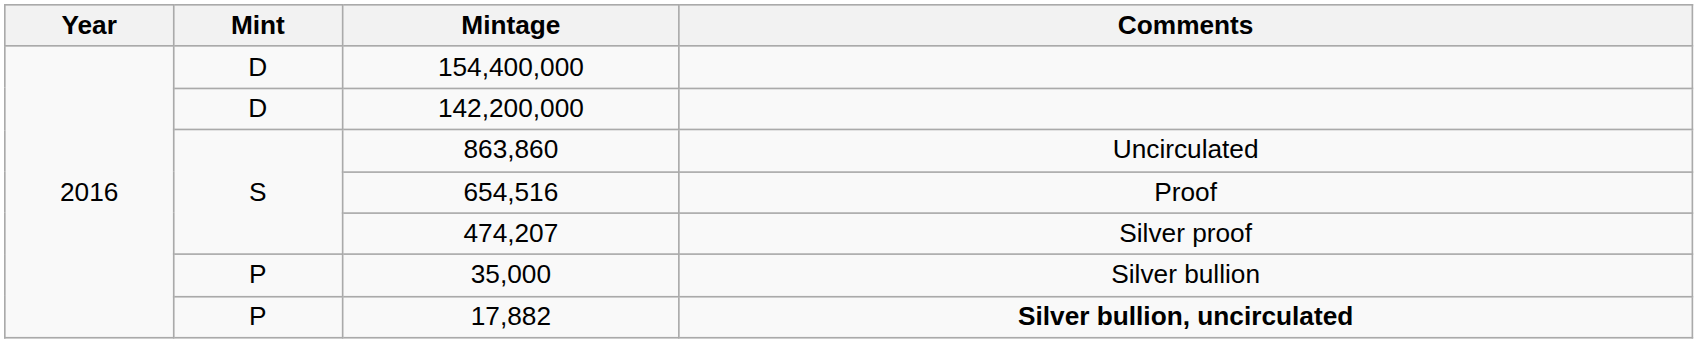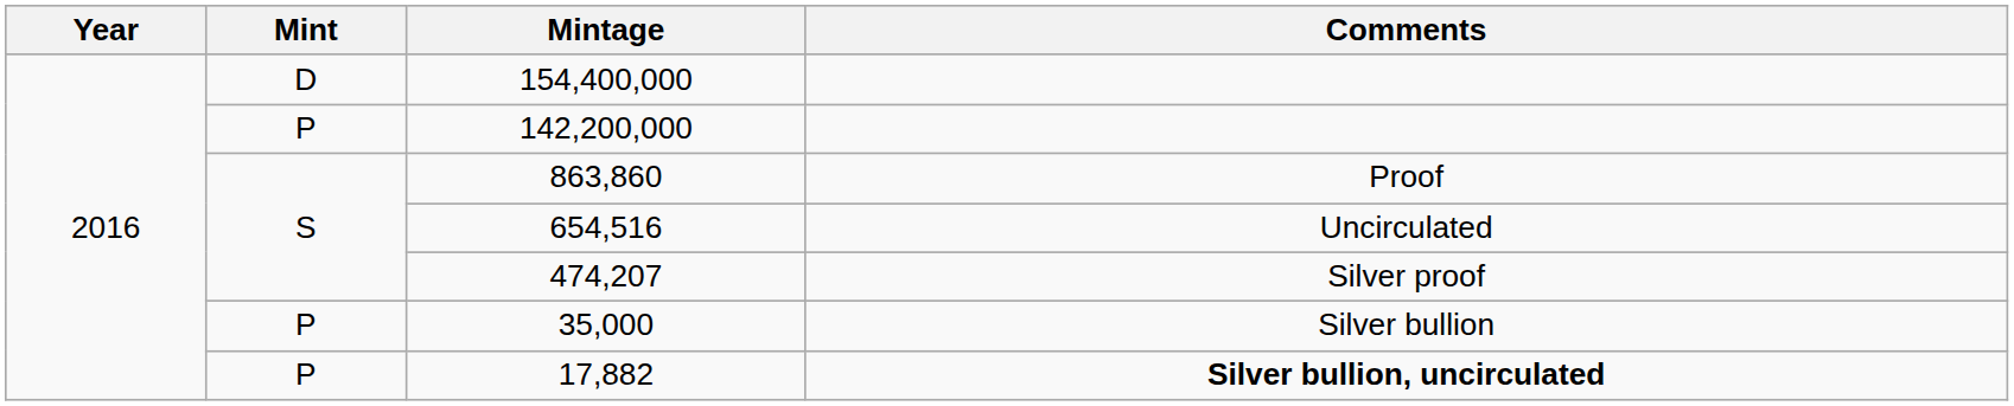142,200,000 | Mint: D -> P
863,860 | Comments: Uncirculated -> Proof
654,516 | Comments: Proof -> Uncirculated
